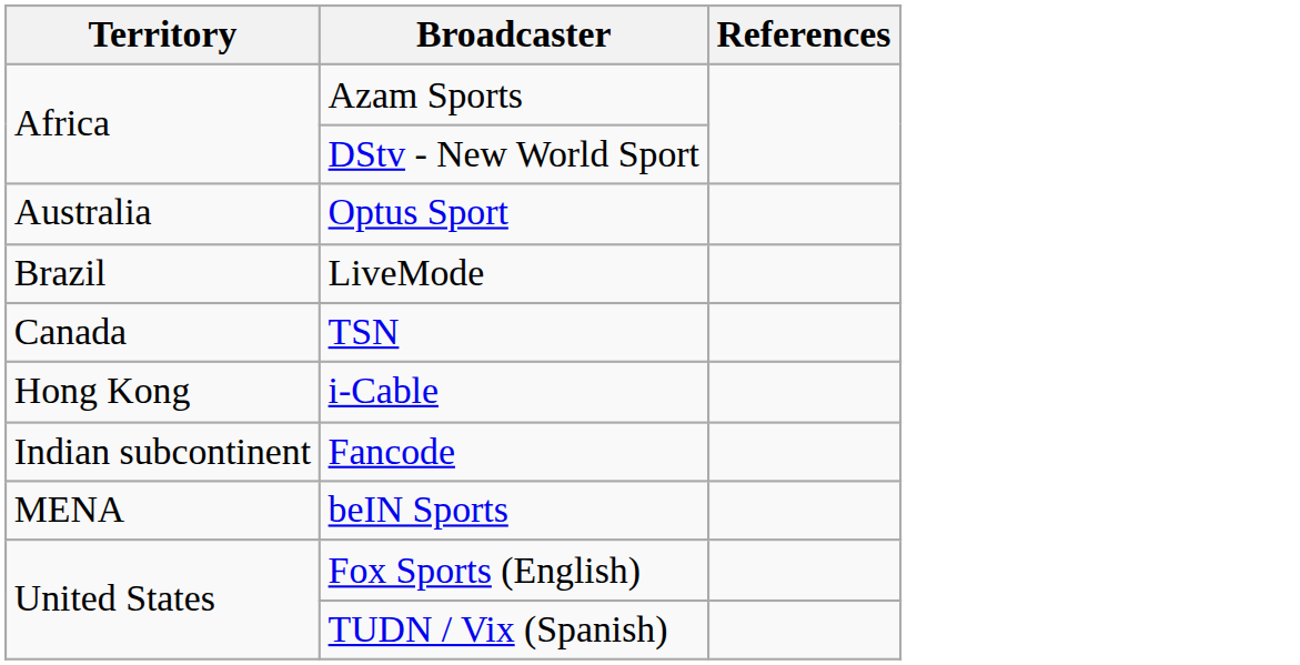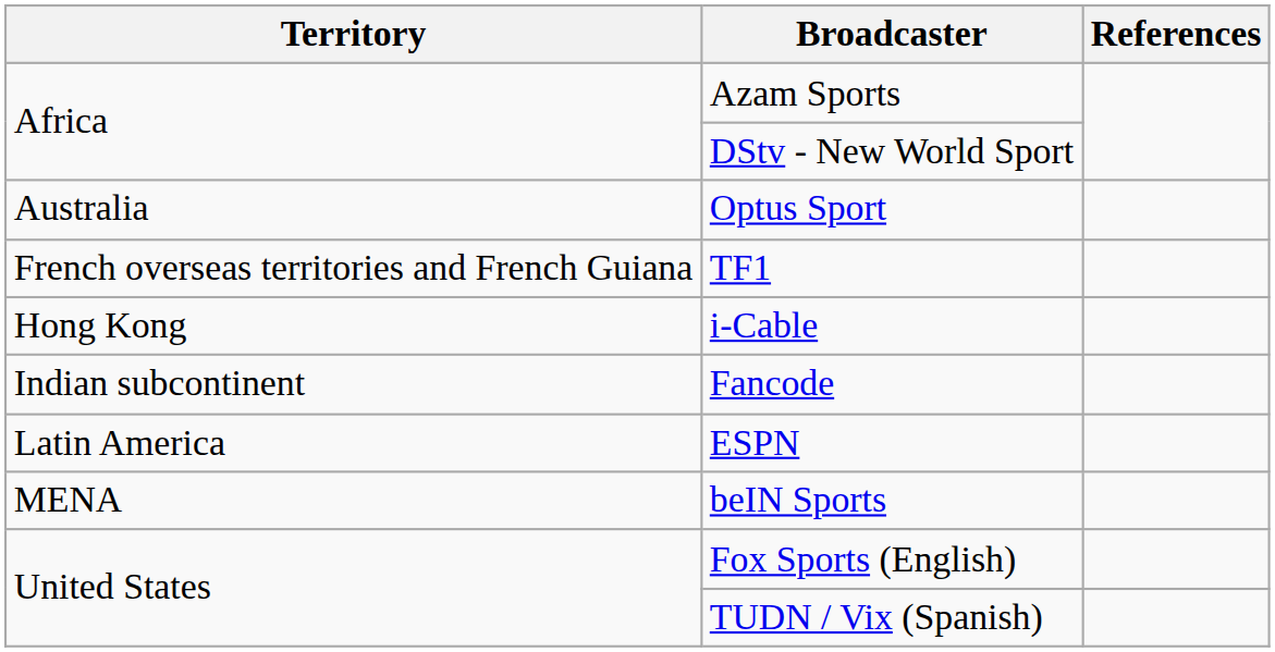- row: Brazil | LiveMode
- row: Canada | TSN
+ row: French overseas territories and French Guiana | TF1
+ row: Latin America | ESPN
